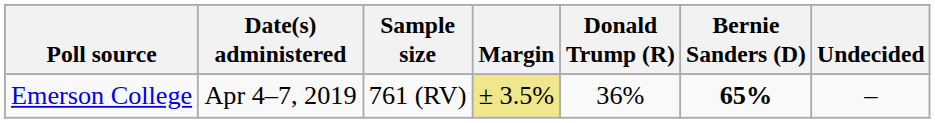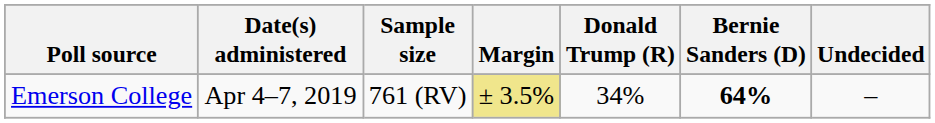Emerson College | Donald Trump (R): 36% -> 34%
Emerson College | Bernie Sanders (D): 65% -> 64%
